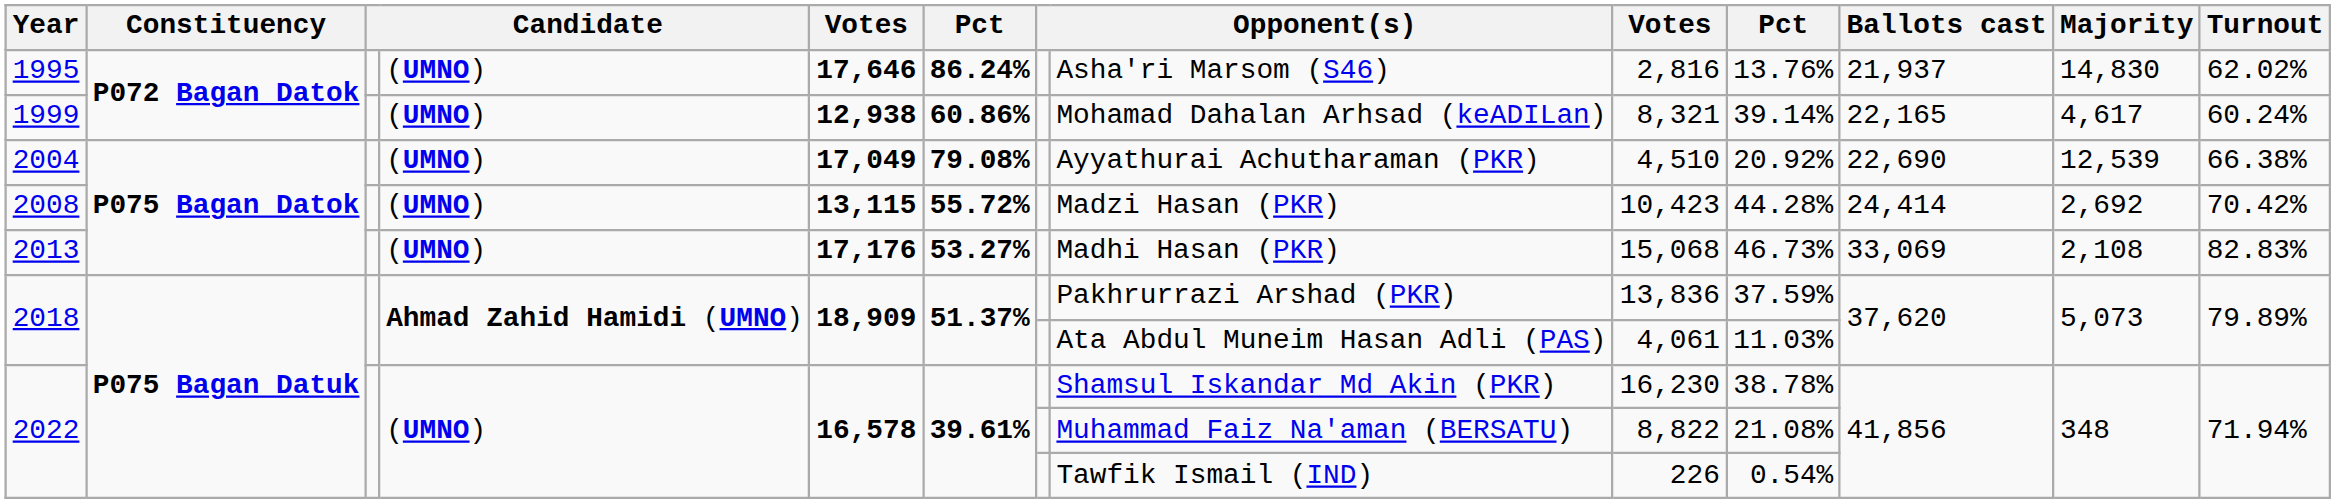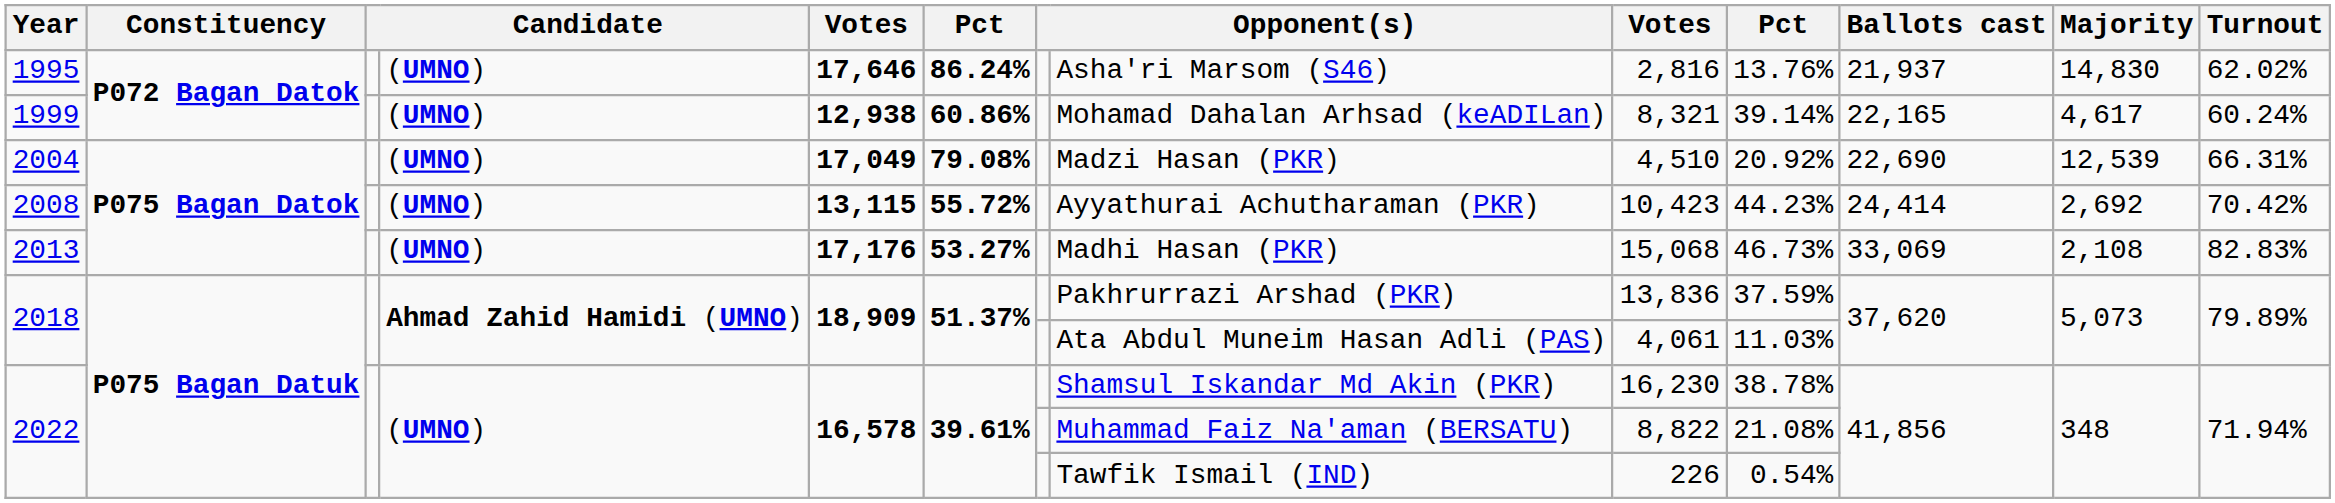2004 | column 8: Ayyathurai Achutharaman (PKR) -> Madzi Hasan (PKR)
2004 | Turnout: 66.38% -> 66.31%
2008 | column 8: Madzi Hasan (PKR) -> Ayyathurai Achutharaman (PKR)
2008 | column 10: 44.28% -> 44.23%
